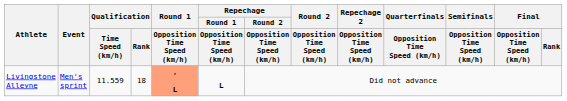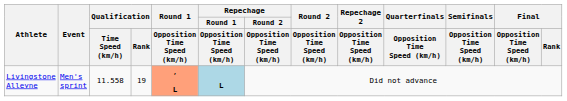Livingstone Alleyne | Qualification / Time Speed (km/h): 11.559 -> 11.558
Livingstone Alleyne | Qualification / Rank: 18 -> 19
Livingstone Alleyne | Repechage / Round 1 / Opposition Time Speed (km/h): no background -> lightblue background
